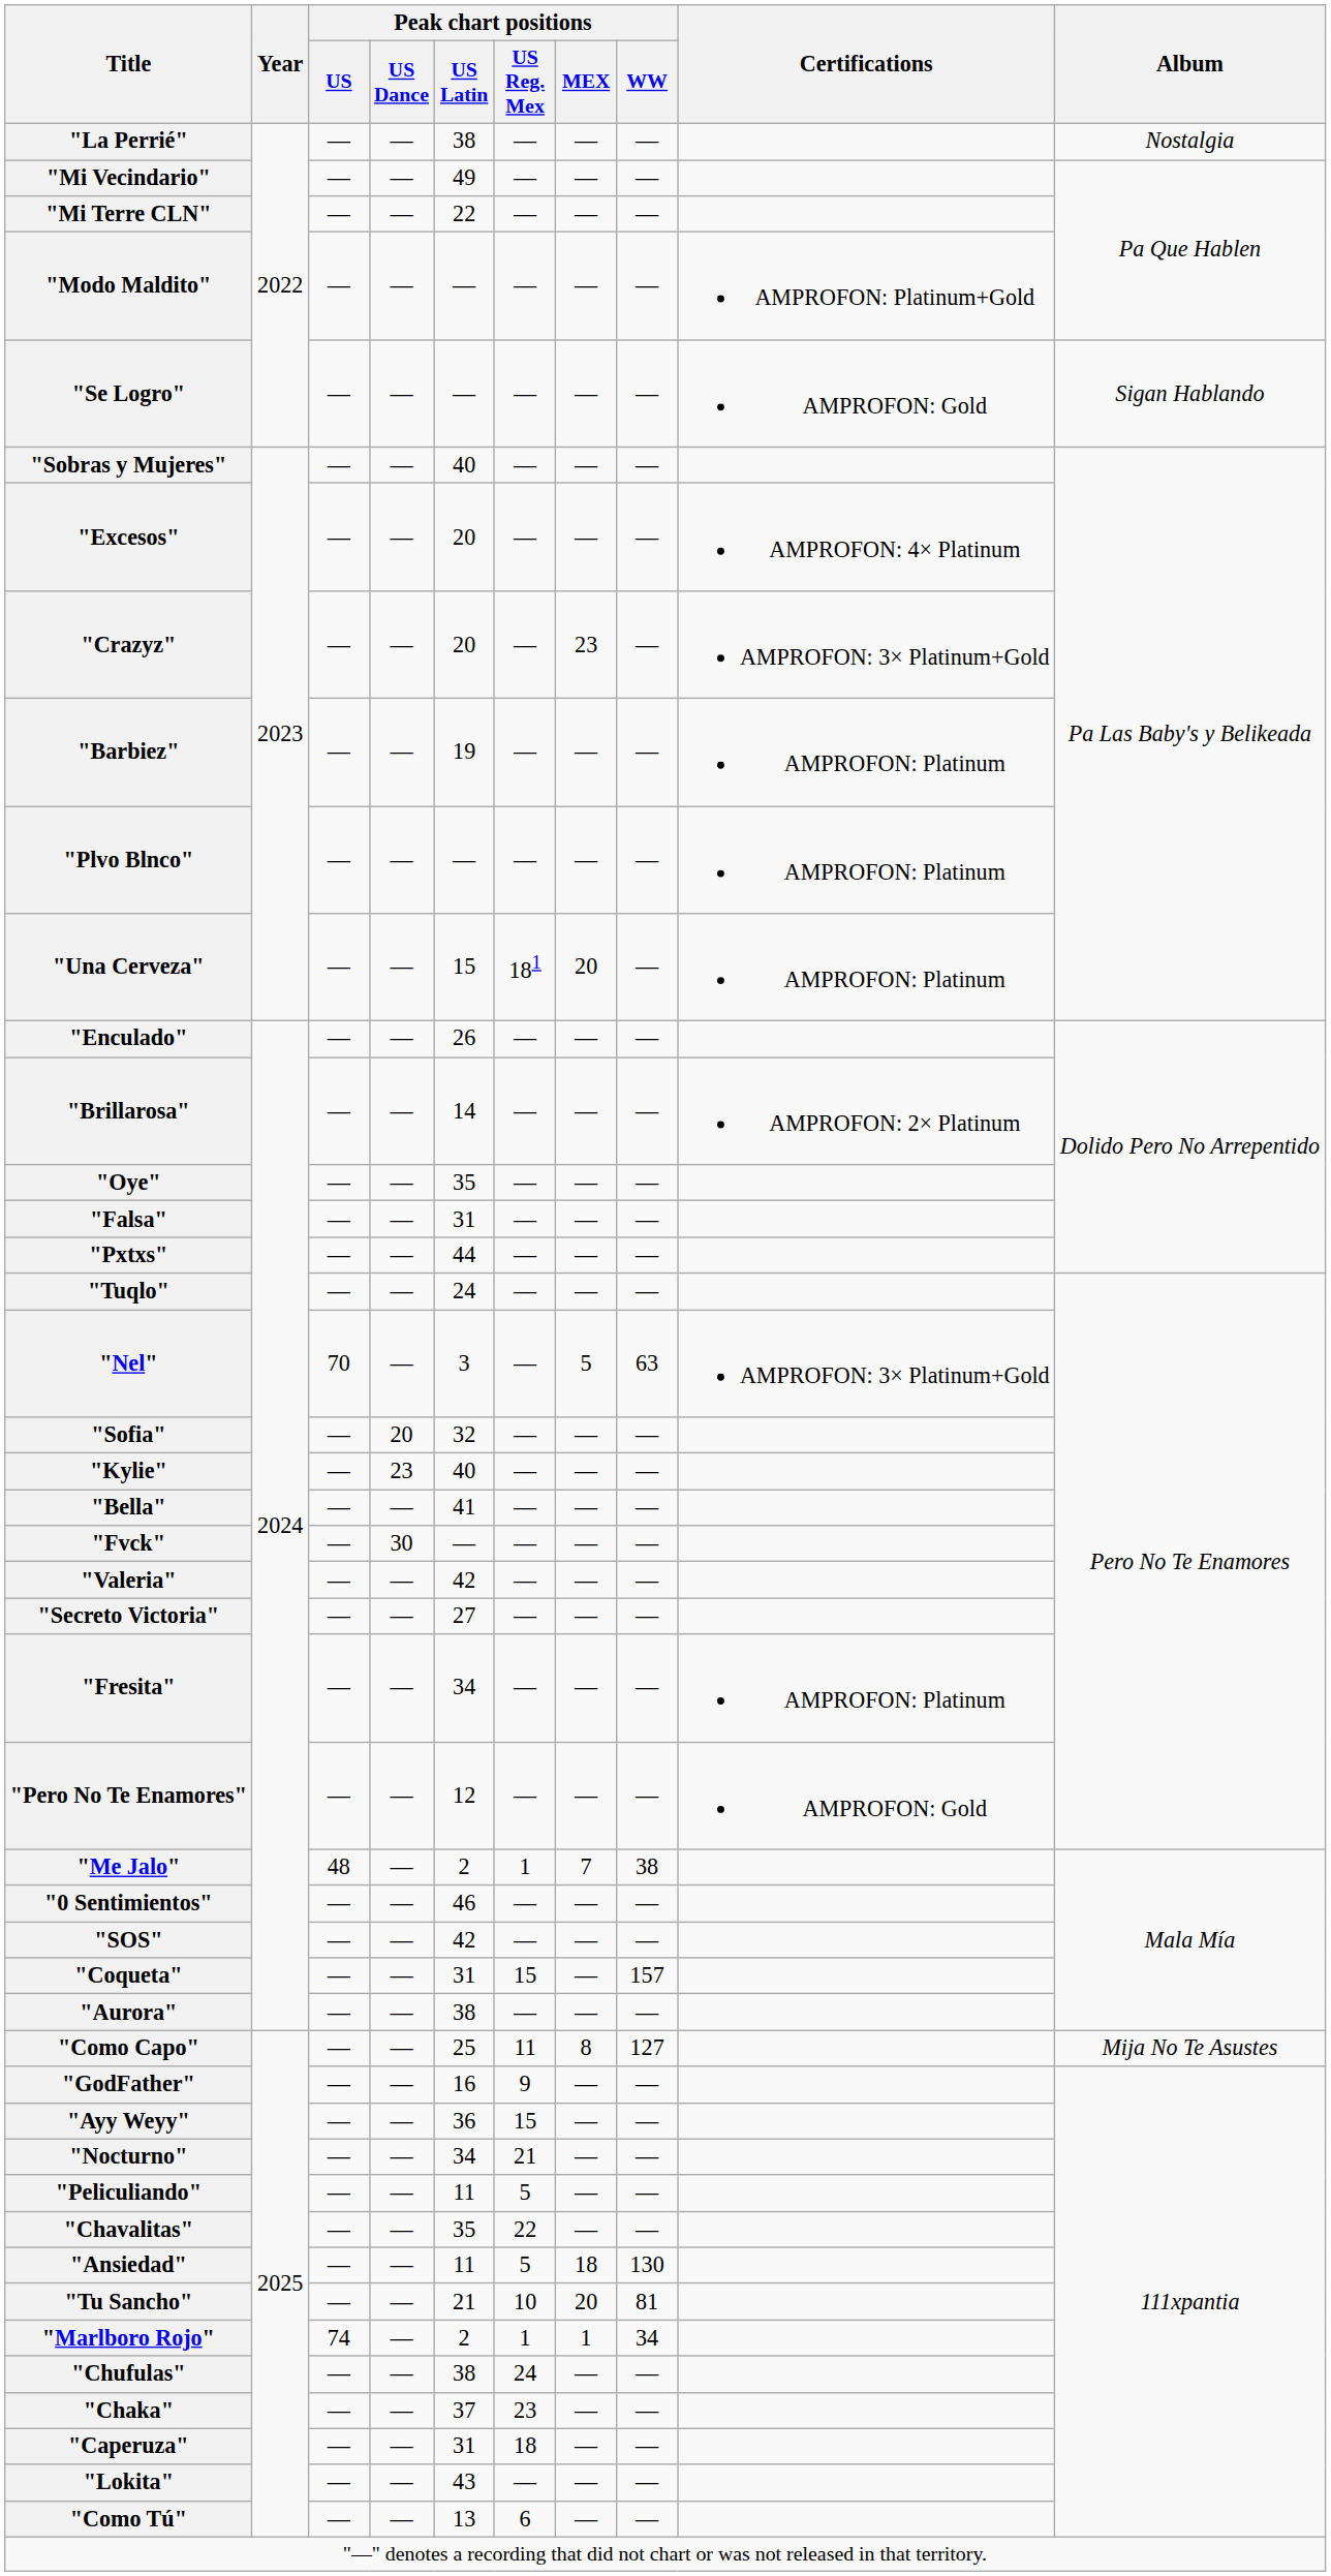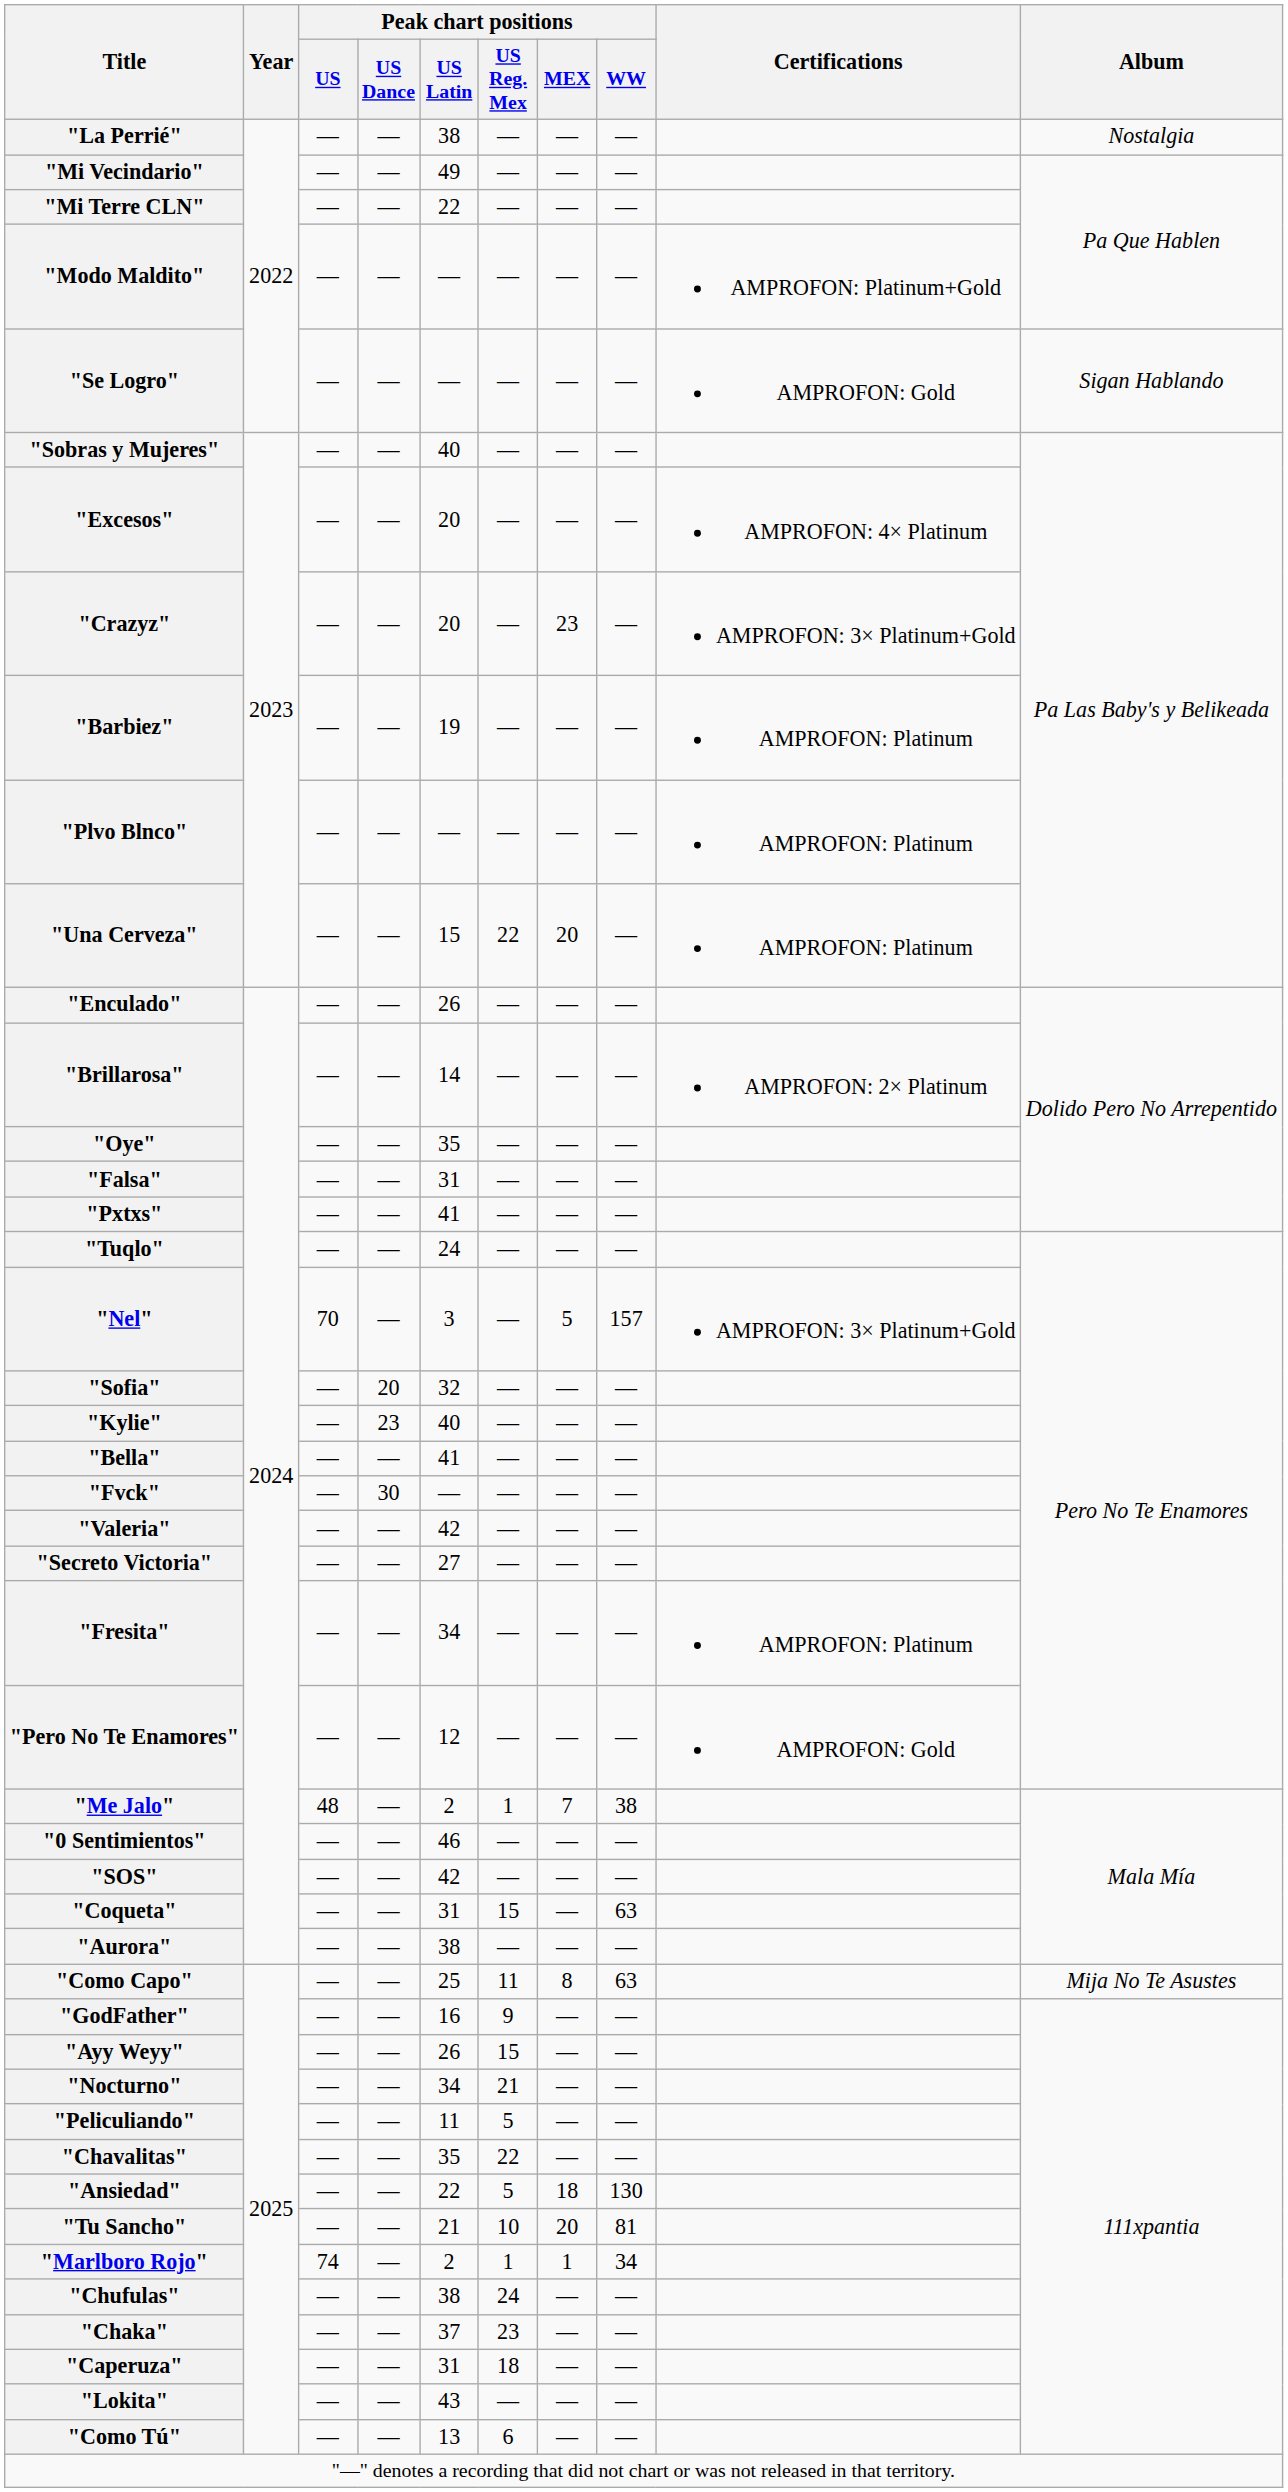"Una Cerveza" | Peak chart positions / US Reg. Mex: 181 -> 22
"Pxtxs" | Peak chart positions / US Latin: 44 -> 41
"Nel" | Peak chart positions / WW: 63 -> 157
"Coqueta" | Peak chart positions / WW: 157 -> 63
"Como Capo" | Peak chart positions / WW: 127 -> 63
"Ayy Weyy" | Peak chart positions / US Latin: 36 -> 26
"Ansiedad" | Peak chart positions / US Latin: 11 -> 22
